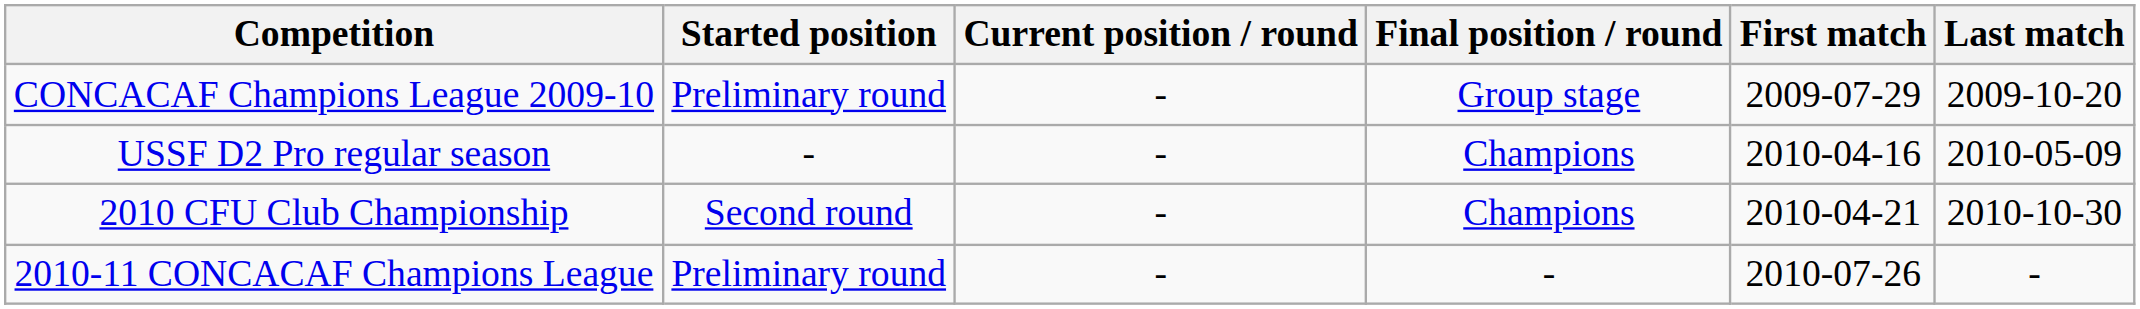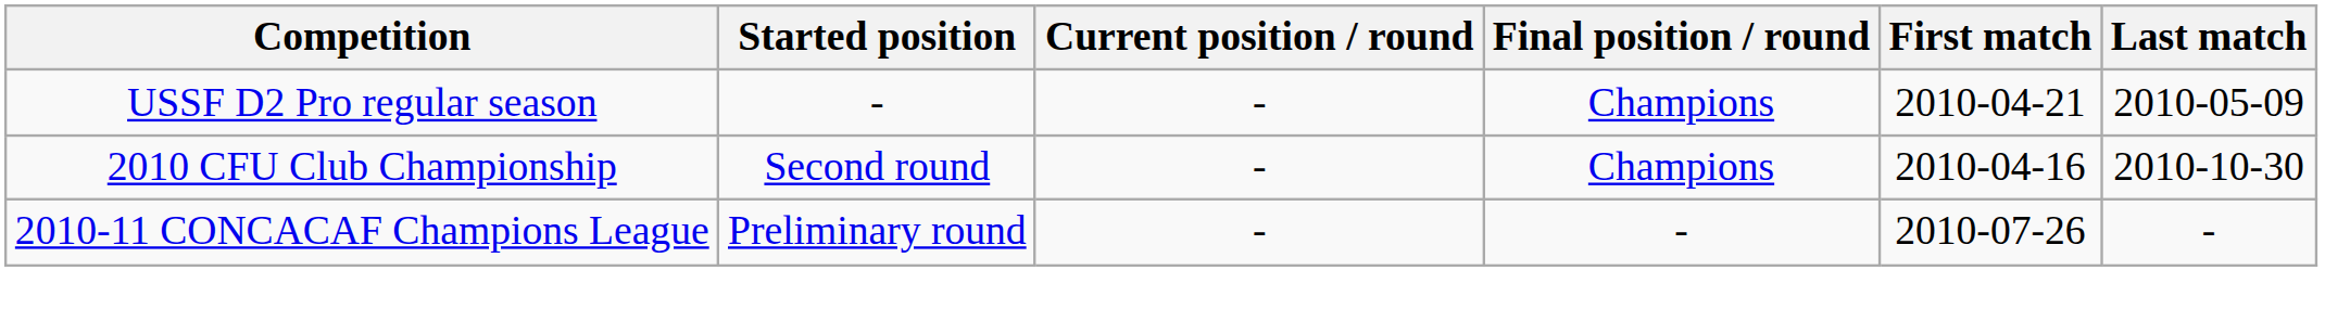- row: CONCACAF Champions League 2009-10 | Preliminary round | - | Group stage | 2009-07-29 | 2009-10-20
USSF D2 Pro regular season | First match: 2010-04-16 -> 2010-04-21
2010 CFU Club Championship | First match: 2010-04-21 -> 2010-04-16
